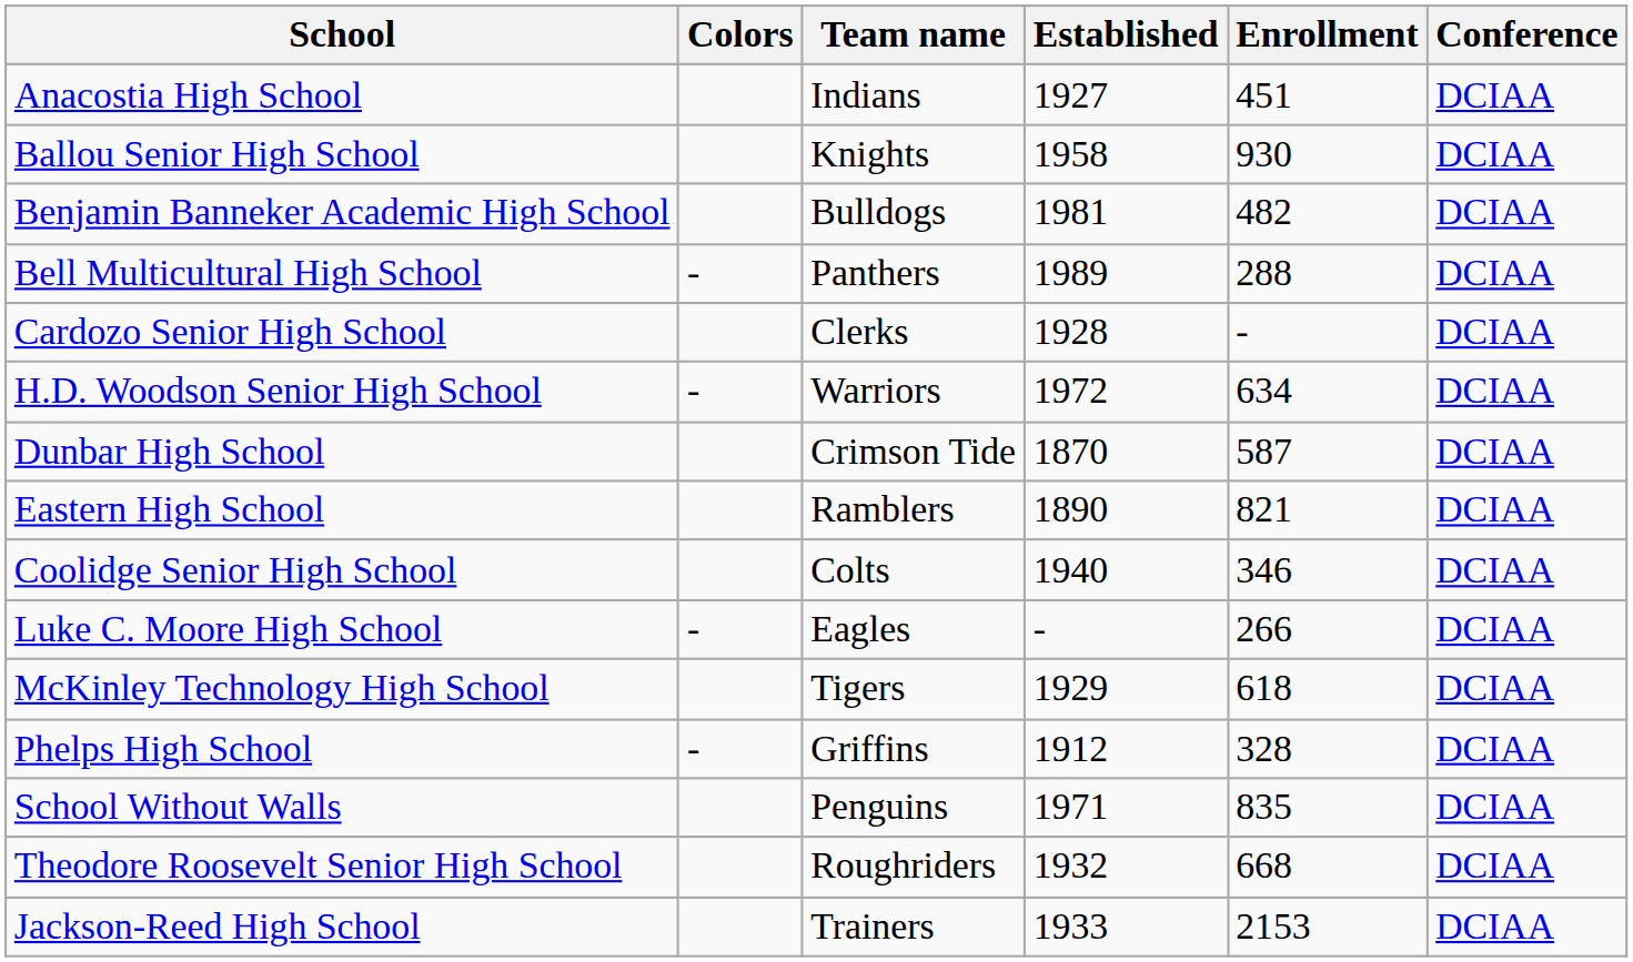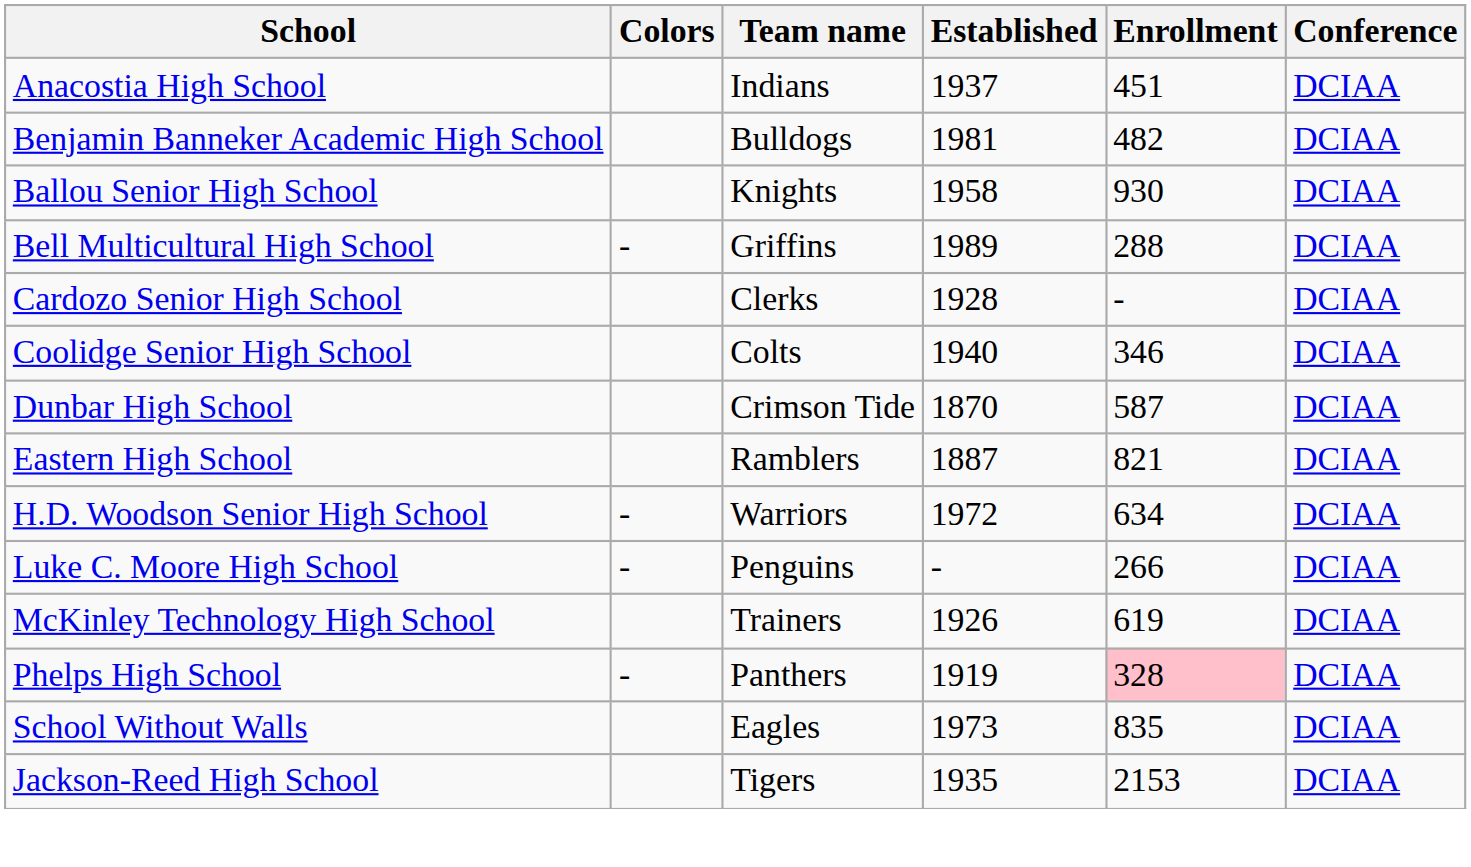Anacostia High School | Established: 1927 -> 1937
rows swapped: Ballou Senior High School <-> Benjamin Banneker Academic High School
Bell Multicultural High School | Team name: Panthers -> Griffins
rows swapped: Coolidge Senior High School <-> H.D. Woodson Senior High School
Eastern High School | Established: 1890 -> 1887
Luke C. Moore High School | Team name: Eagles -> Penguins
McKinley Technology High School | Team name: Tigers -> Trainers
McKinley Technology High School | Established: 1929 -> 1926
McKinley Technology High School | Enrollment: 618 -> 619
Phelps High School | Team name: Griffins -> Panthers
Phelps High School | Established: 1912 -> 1919
Phelps High School | Enrollment: no background -> pink background
School Without Walls | Team name: Penguins -> Eagles
School Without Walls | Established: 1971 -> 1973
- row: Theodore Roosevelt Senior High School | Roughriders | 1932 | 668 | DCIAA
Jackson-Reed High School | Team name: Trainers -> Tigers
Jackson-Reed High School | Established: 1933 -> 1935
